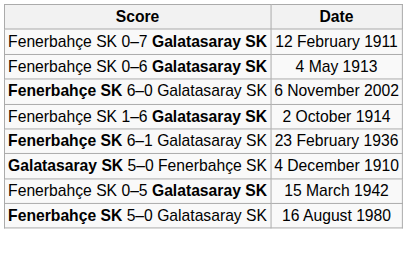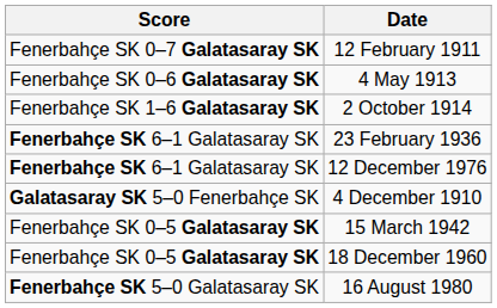- row: Fenerbahçe SK 6–0 Galatasaray SK | 6 November 2002
+ row: Fenerbahçe SK 6–1 Galatasaray SK | 12 December 1976
+ row: Fenerbahçe SK 0–5 Galatasaray SK | 18 December 1960
